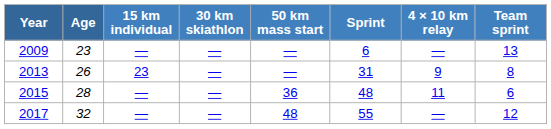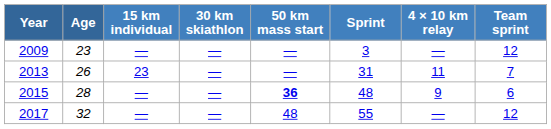2009 | Sprint: 6 -> 3
2009 | Team sprint: 13 -> 12
2013 | 4 × 10 km relay: 9 -> 11
2013 | Team sprint: 8 -> 7
2015 | 50 km mass start: normal -> bold
2015 | 4 × 10 km relay: 11 -> 9
